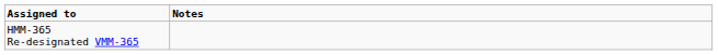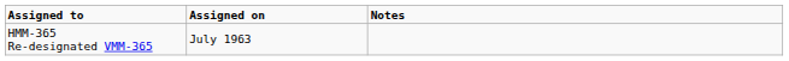+ column: Assigned on | July 1963
